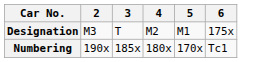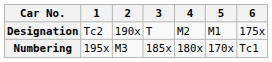+ column: 1 | Tc2 | 195x
Designation | 2: M3 -> 190x
Numbering | 2: 190x -> M3
